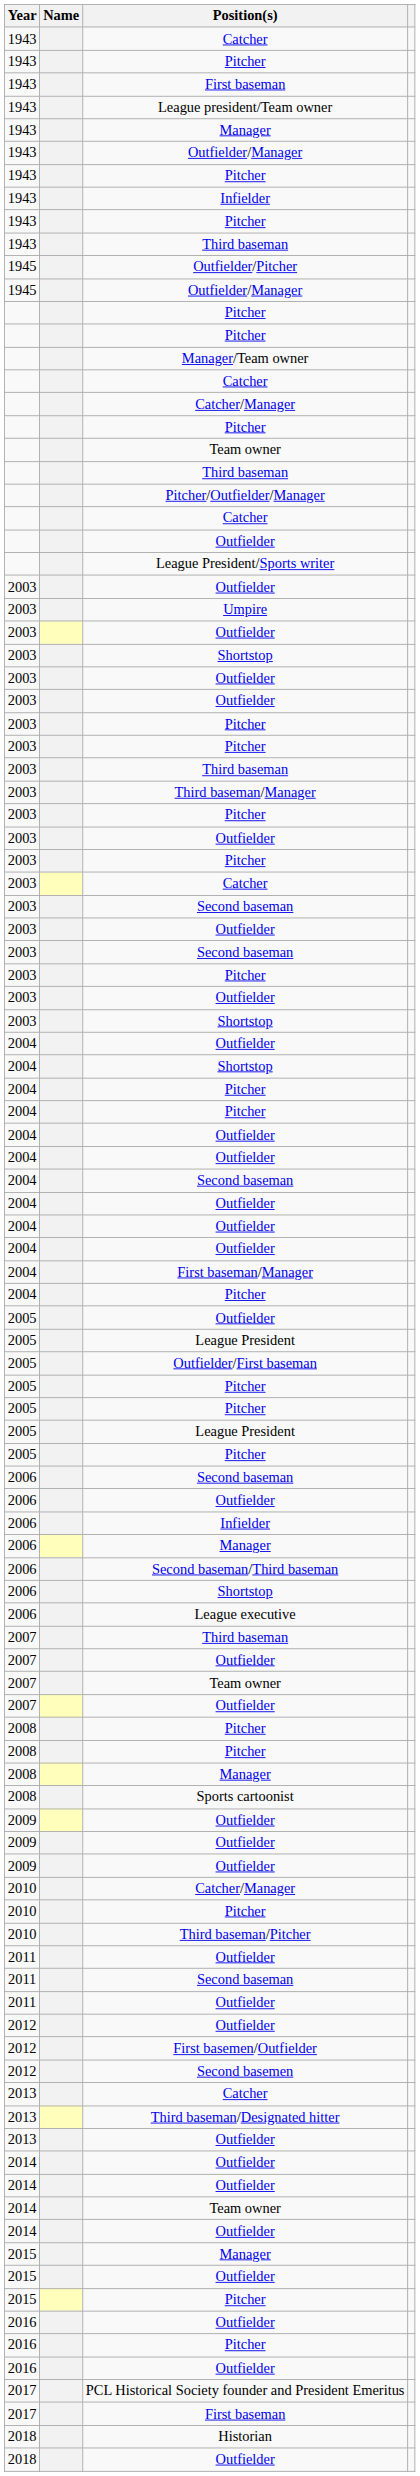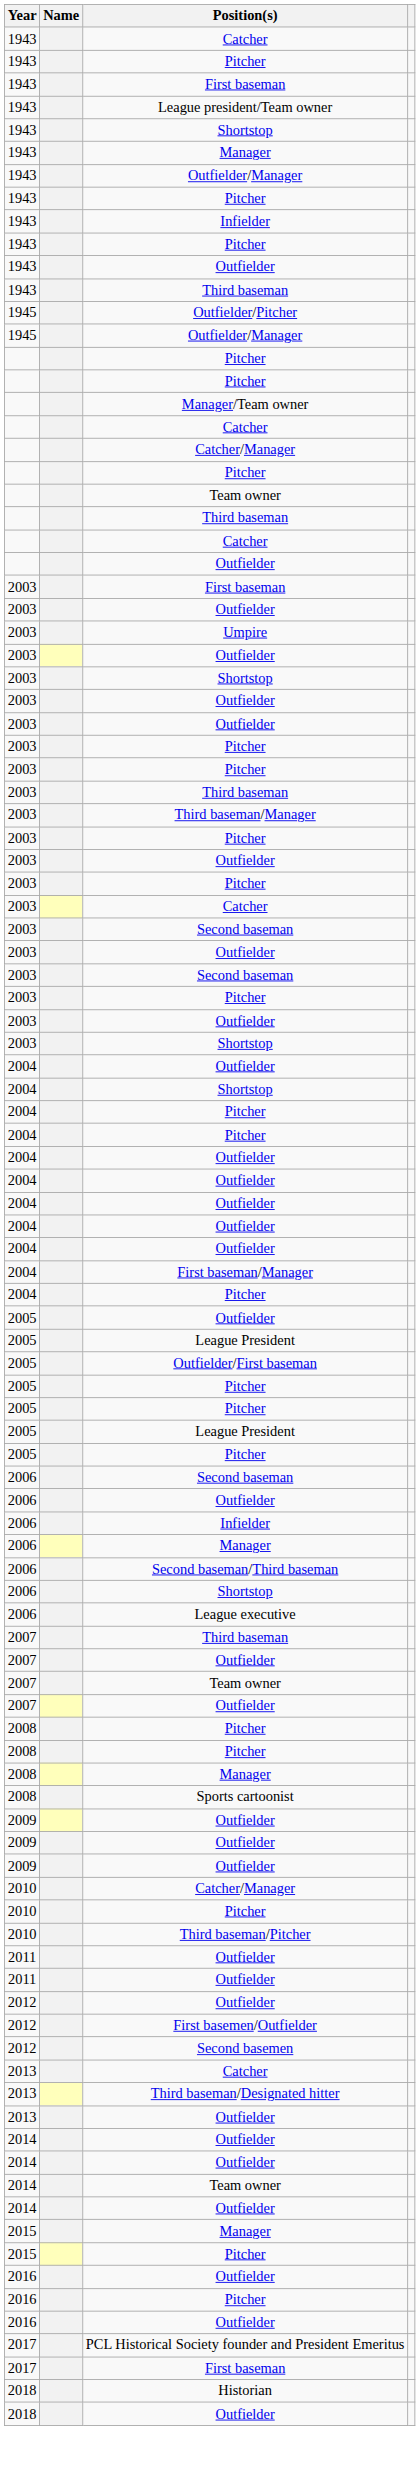+ row: 1943 | Shortstop
+ row: 1943 | Outfielder
- row: Pitcher/Outfielder/Manager
- row: League President/Sports writer
+ row: 2003 | First baseman
- row: 2004 | Second baseman
- row: 2011 | Second baseman
- row: 2015 | Outfielder
